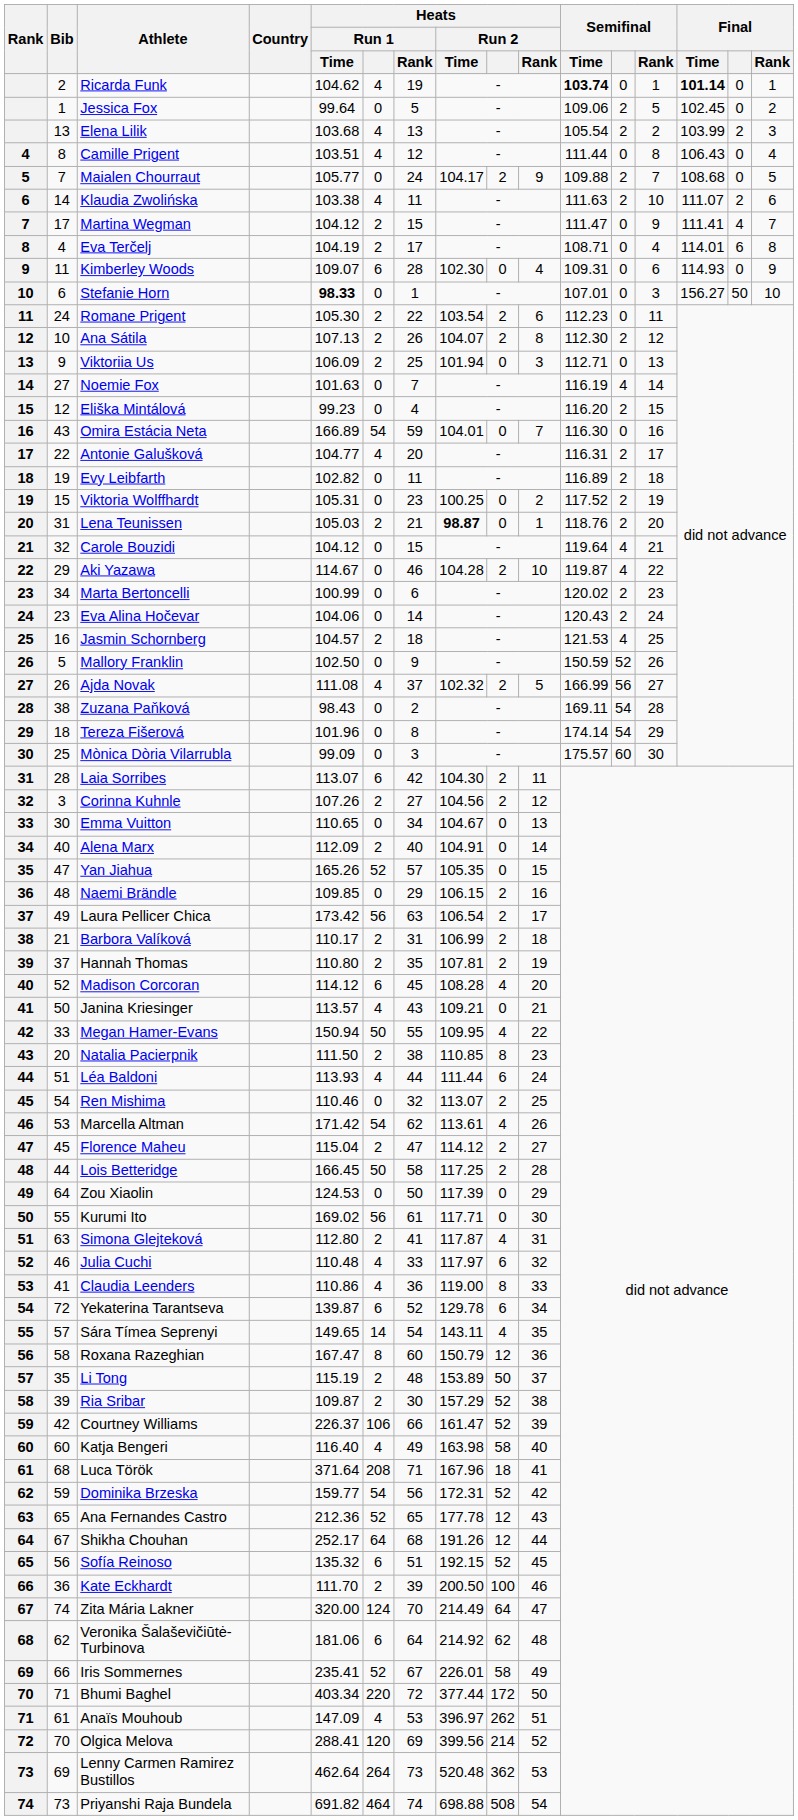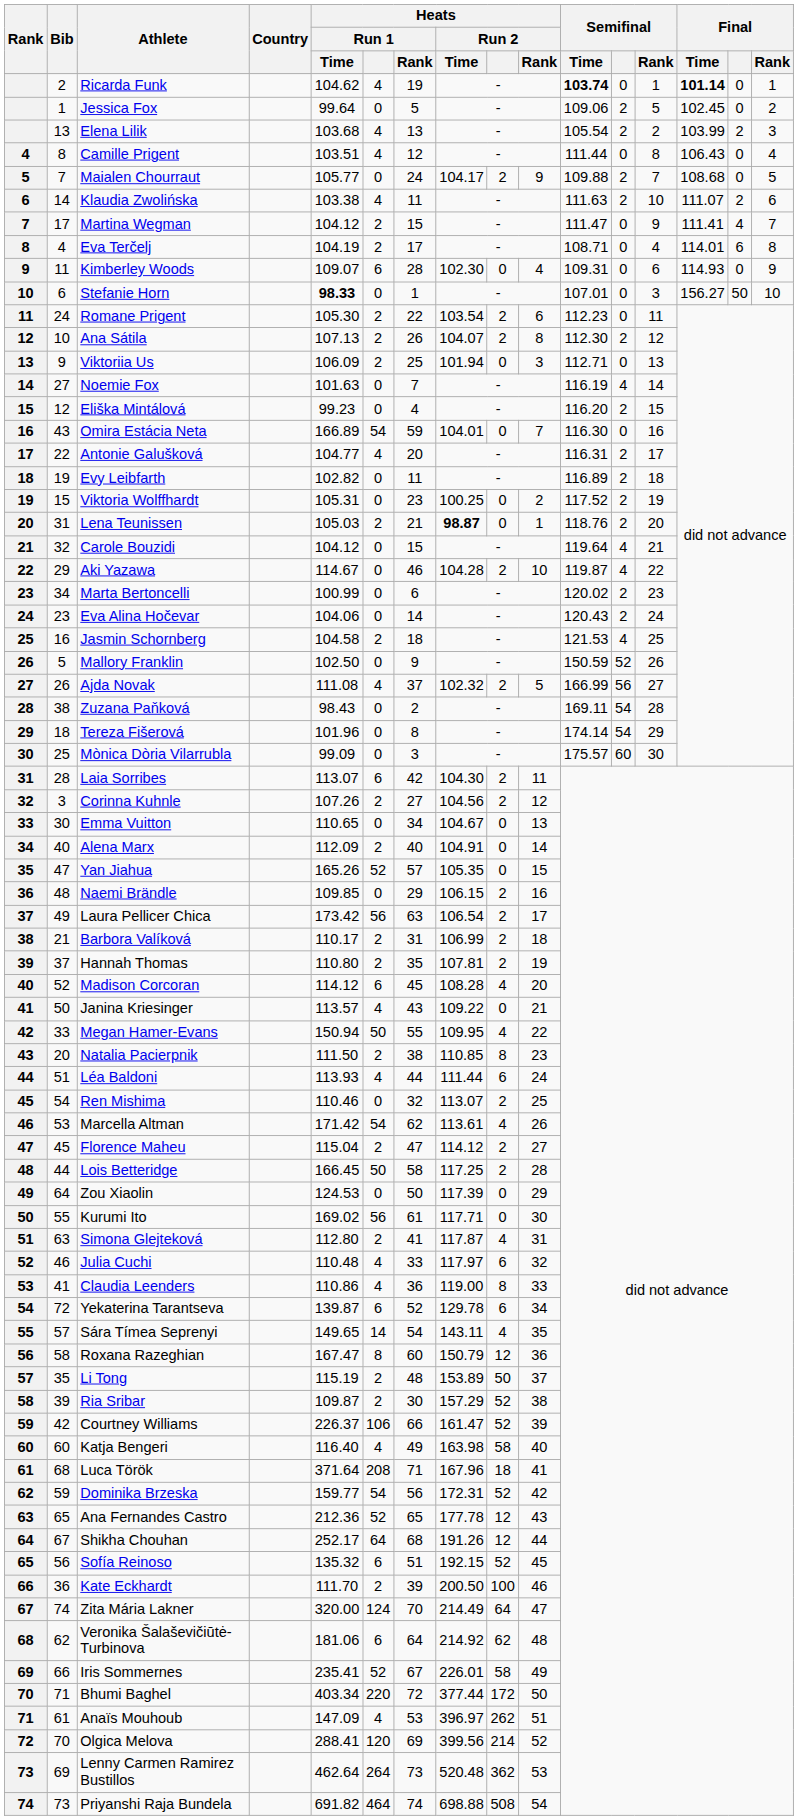Jasmin Schornberg | Heats / Run 1 / Time: 104.57 -> 104.58
Janina Kriesinger | Heats / Run 2 / Time: 109.21 -> 109.22
